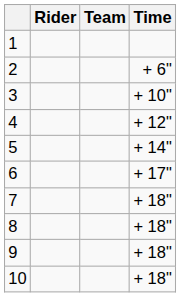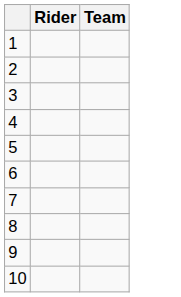- column: Time | + 6" | + 10" | + 12" | + 14" | + 17" | + 18" | + 18" | + 18" | + 18"
